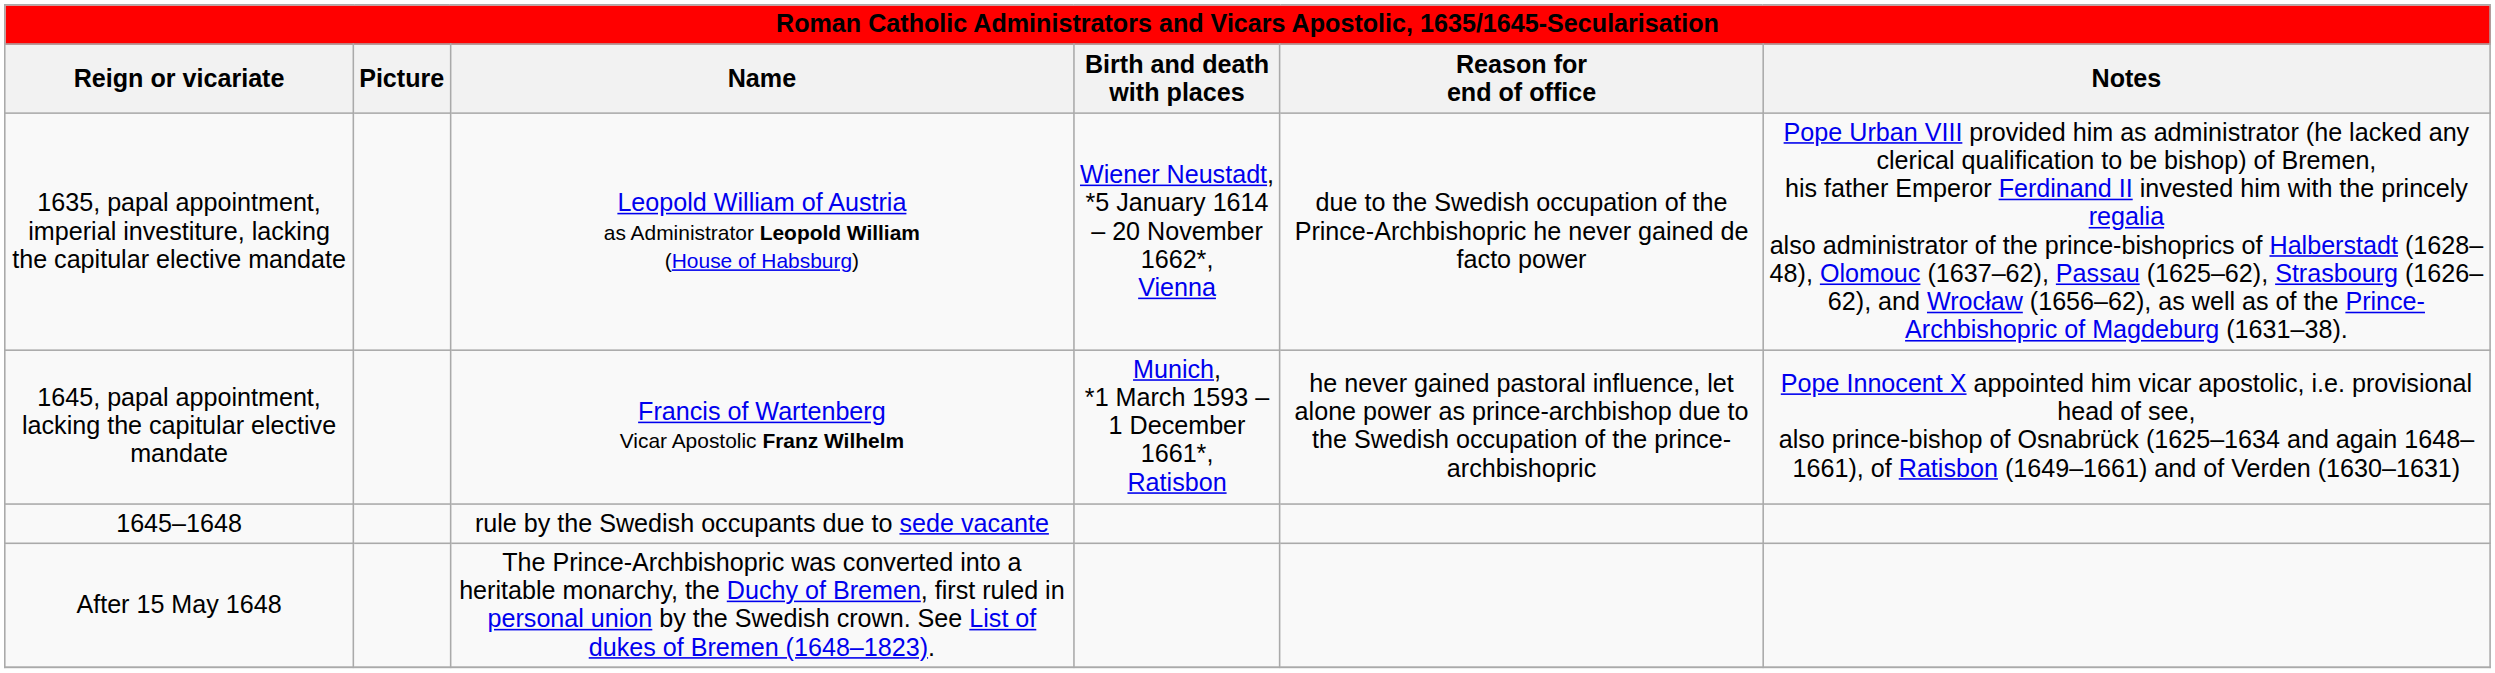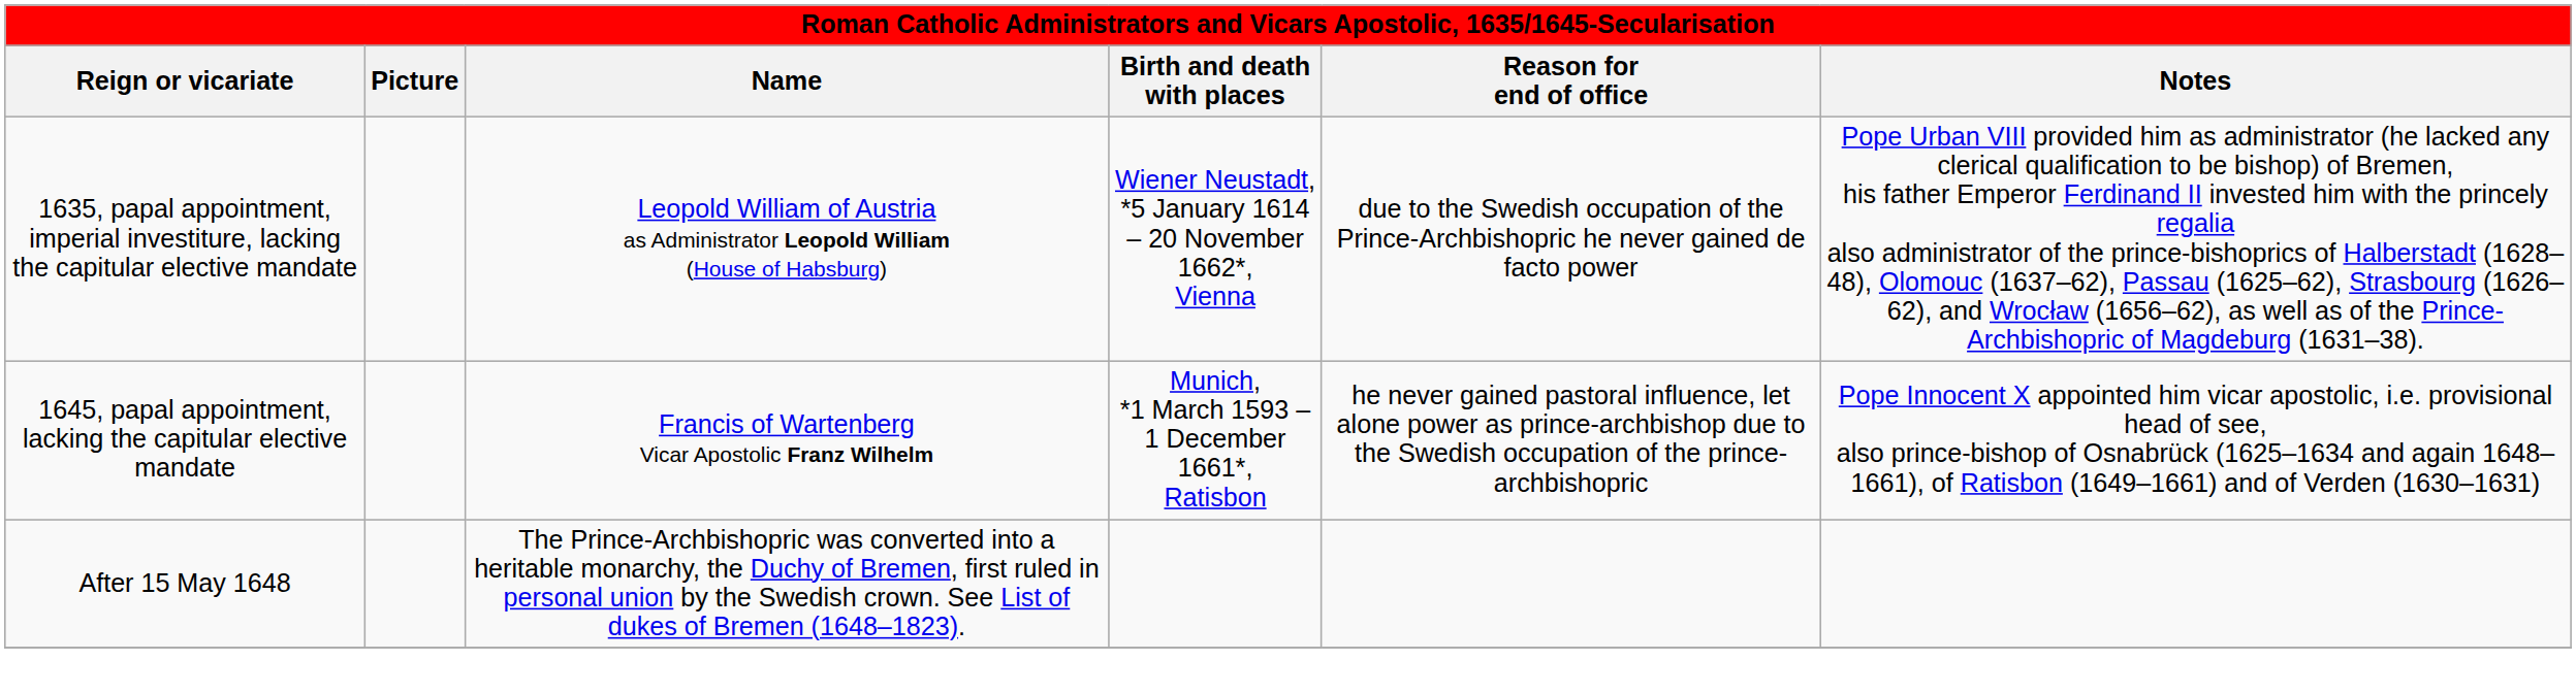- row: 1645–1648 | rule by the Swedish occupants due to sede vacante
